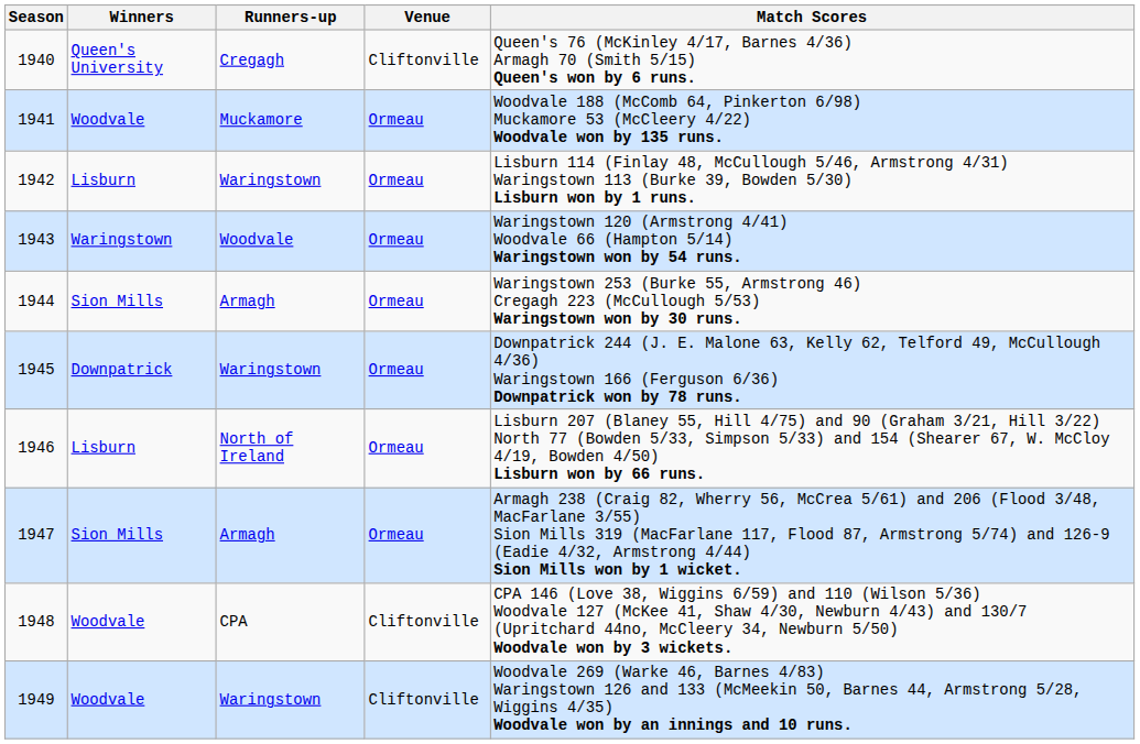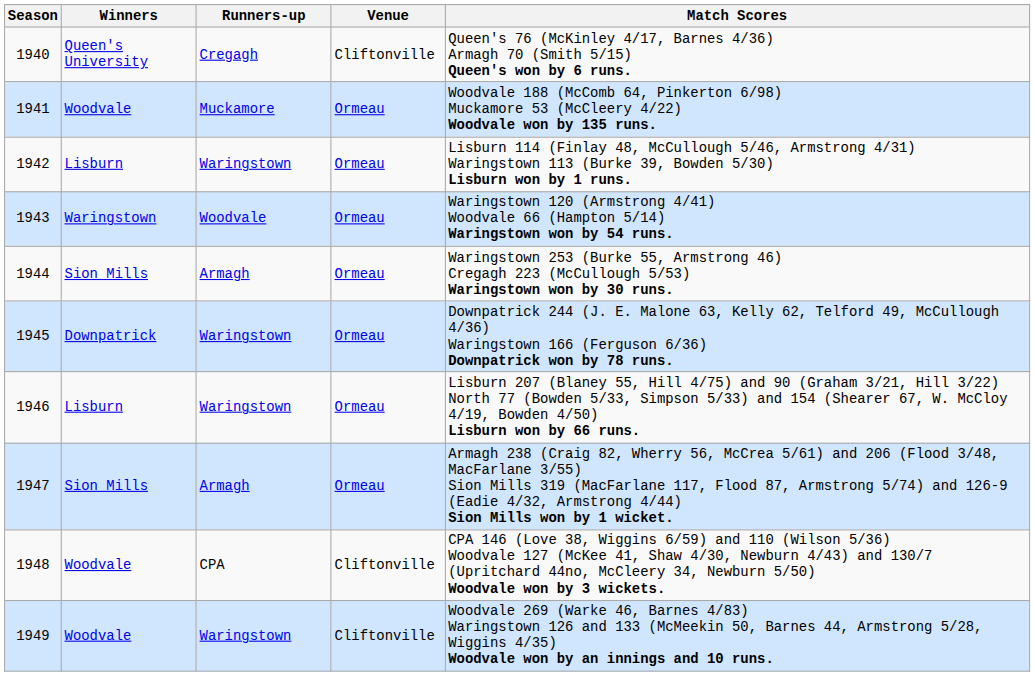1946 | Runners-up: North of Ireland -> Waringstown
